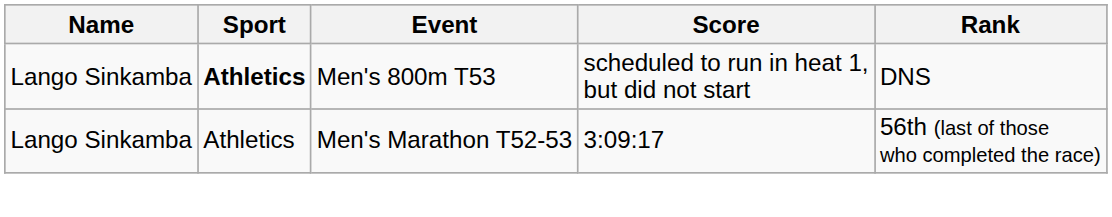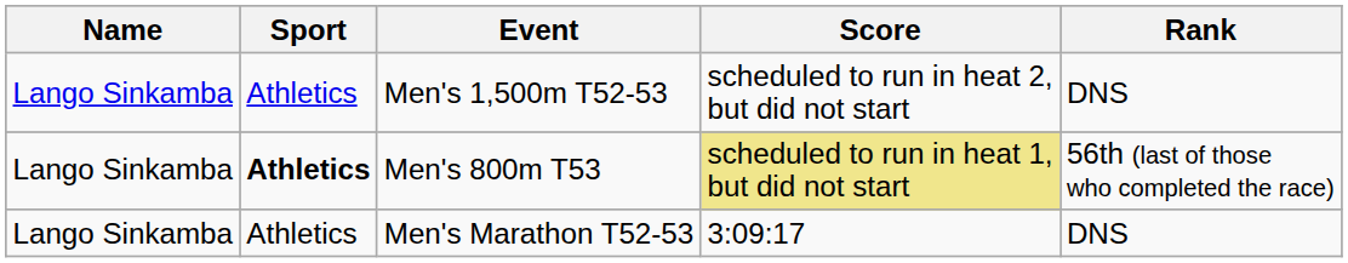+ row: Lango Sinkamba | Athletics | Men's 1,500m T52-53 | scheduled to run in heat 2, but did not start | DNS
Men's 800m T53 | Score: no background -> khaki background
Men's 800m T53 | Rank: DNS -> 56th (last of those who completed the race)
Men's Marathon T52-53 | Rank: 56th (last of those who completed the race) -> DNS
